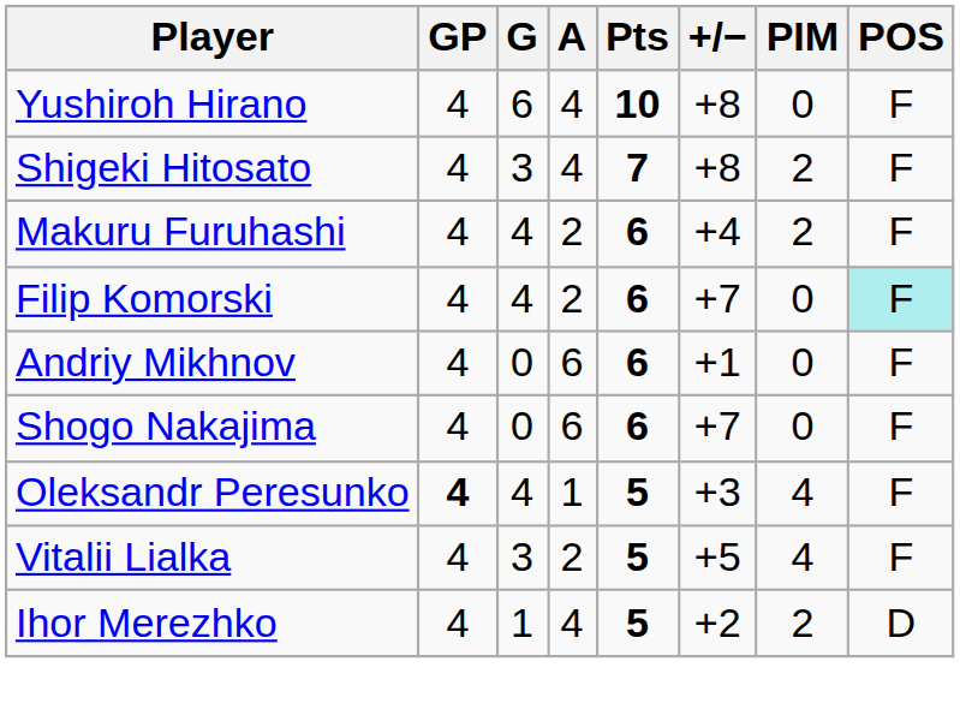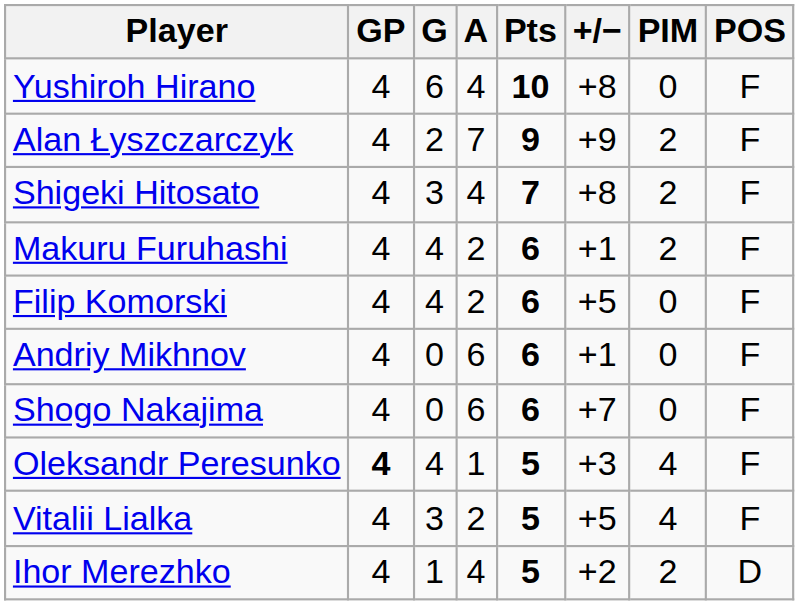+ row: Alan Łyszczarczyk | 4 | 2 | 7 | 9 | +9 | 2 | F
Makuru Furuhashi | +/−: +4 -> +1
Filip Komorski | +/−: +7 -> +5
Filip Komorski | POS: paleturquoise background -> no background
